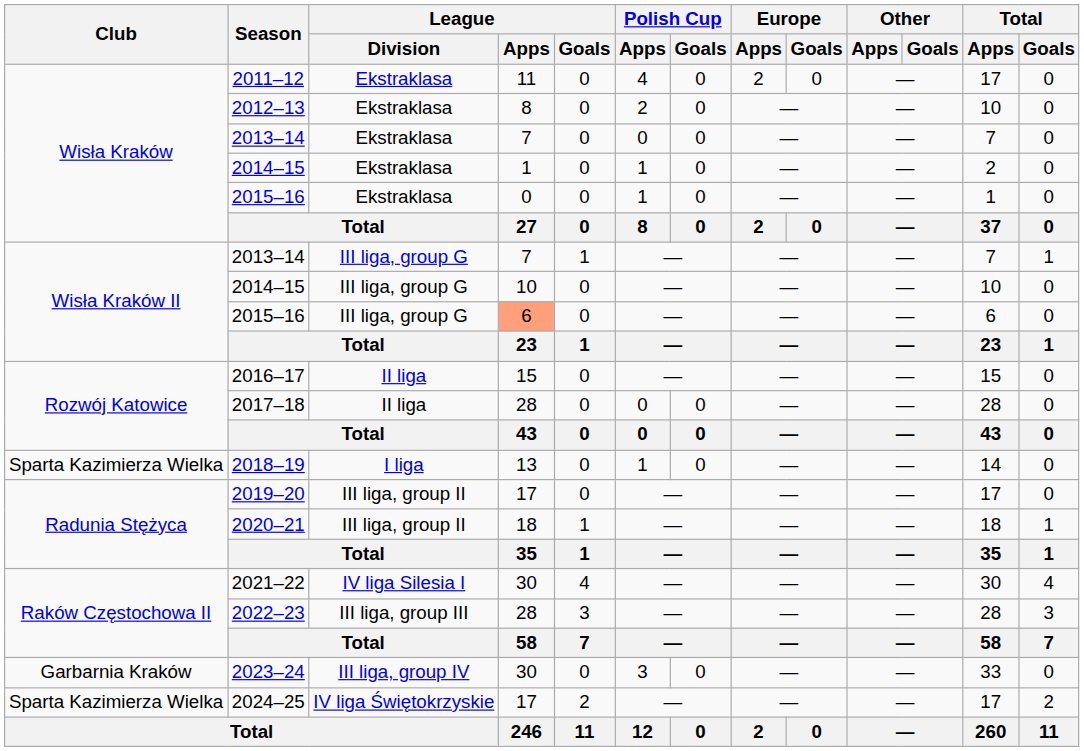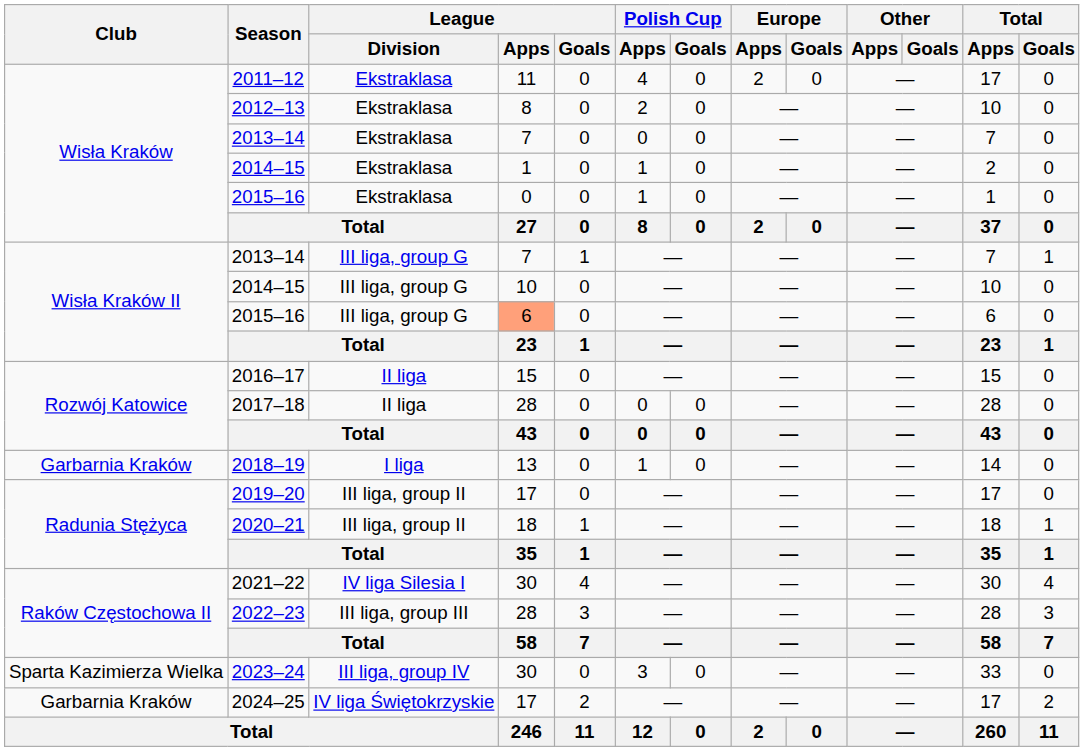2018–19 | Club: Sparta Kazimierza Wielka -> Garbarnia Kraków
2023–24 | Club: Garbarnia Kraków -> Sparta Kazimierza Wielka
2024–25 | Club: Sparta Kazimierza Wielka -> Garbarnia Kraków
